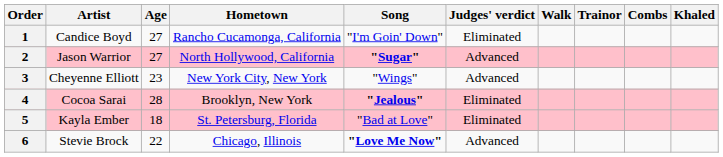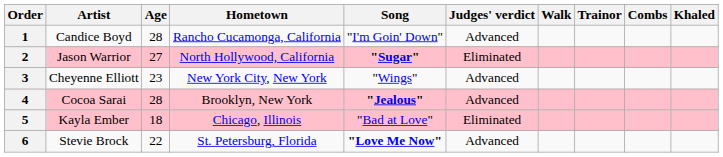1 | Age: 27 -> 28
1 | Judges' verdict: Eliminated -> Advanced
2 | Judges' verdict: Advanced -> Eliminated
4 | Judges' verdict: Eliminated -> Advanced
5 | Hometown: St. Petersburg, Florida -> Chicago, Illinois
6 | Hometown: Chicago, Illinois -> St. Petersburg, Florida
